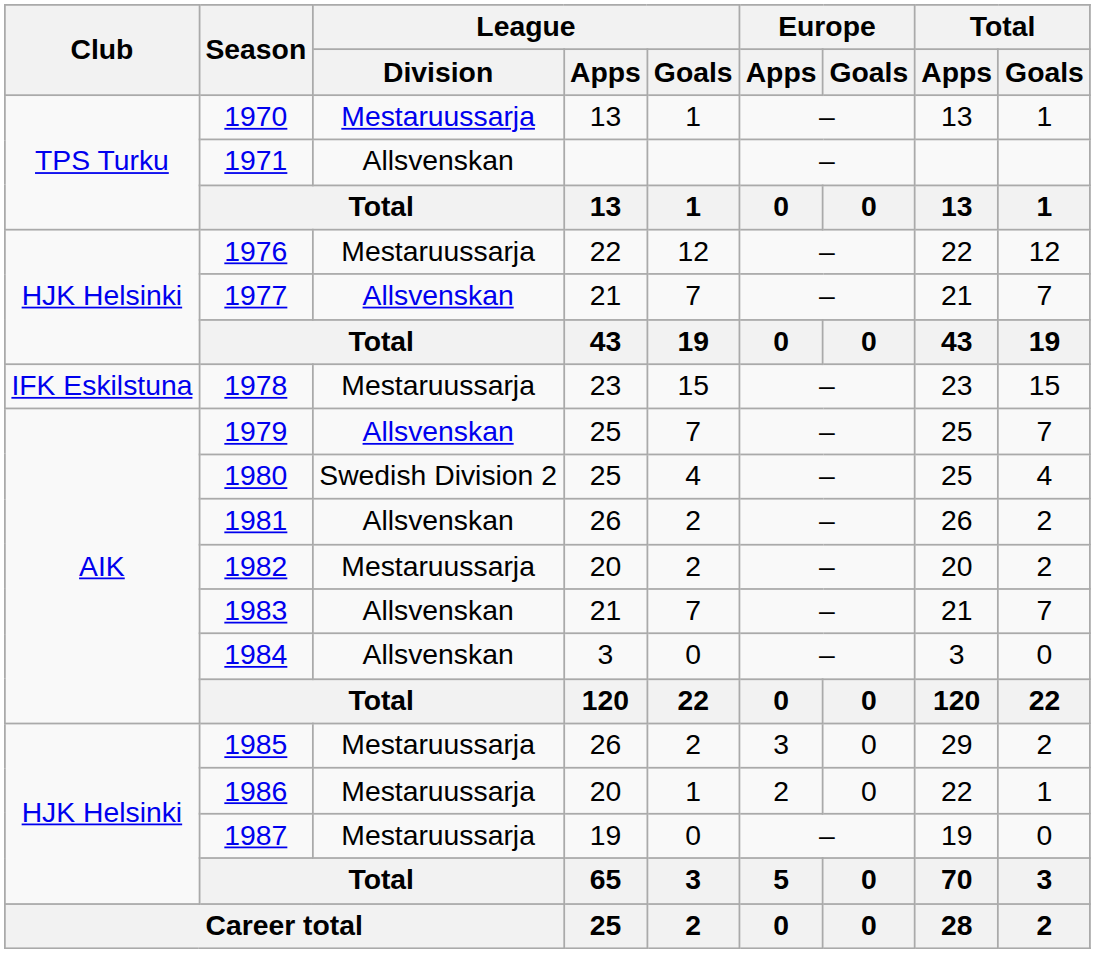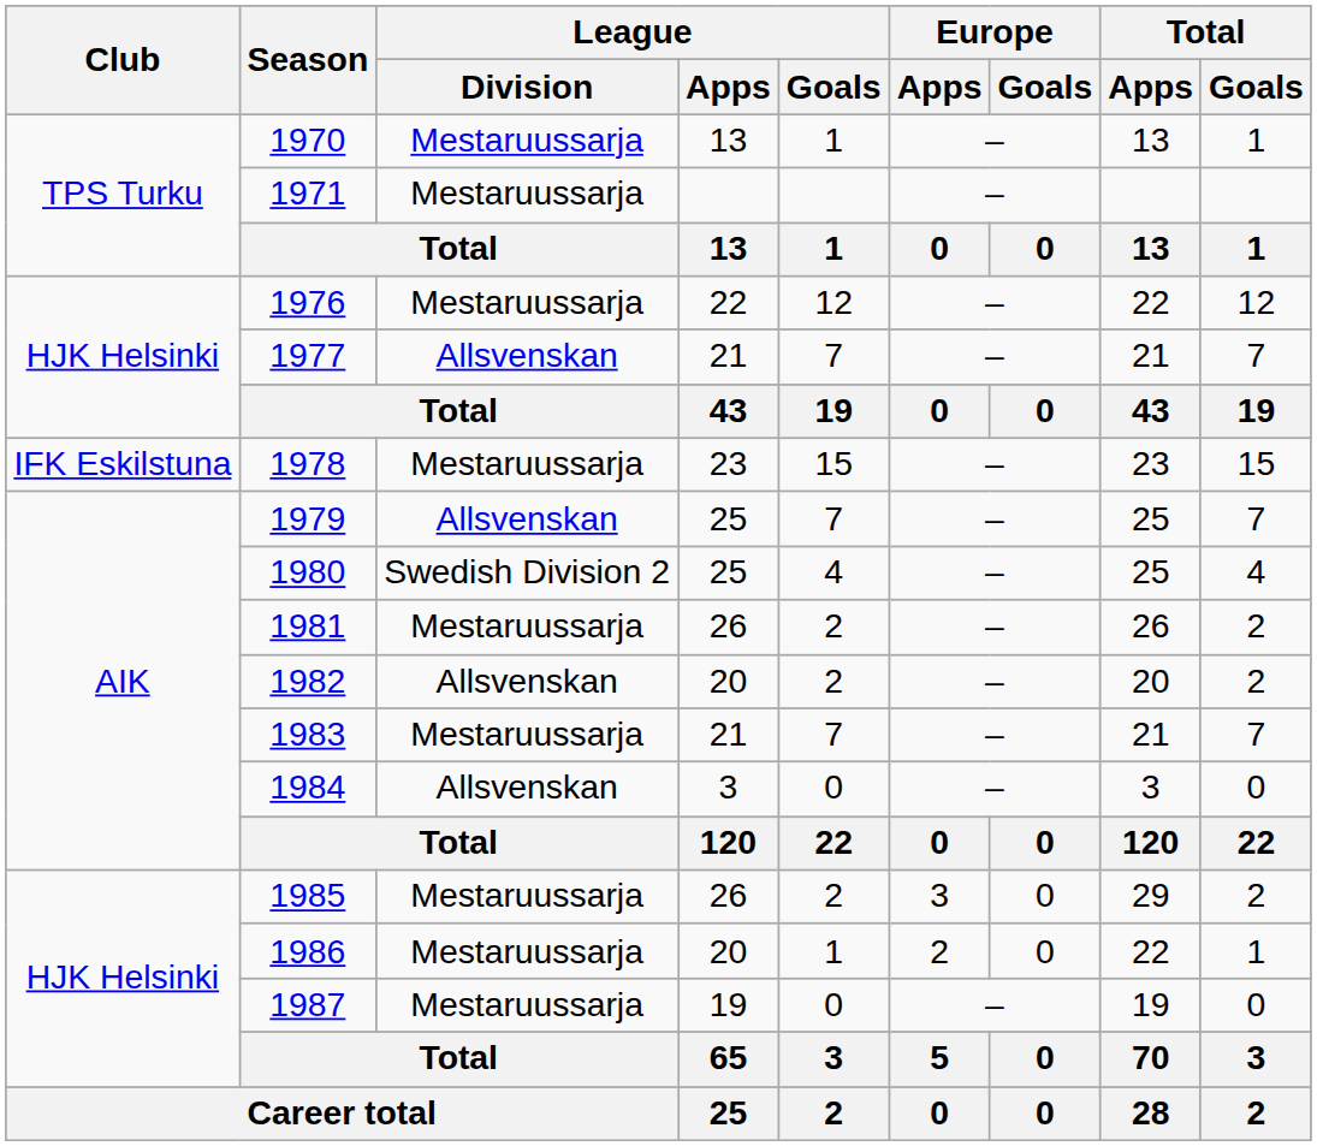1971 | League / Division: Allsvenskan -> Mestaruussarja
1981 | League / Division: Allsvenskan -> Mestaruussarja
1982 | League / Division: Mestaruussarja -> Allsvenskan
1983 | League / Division: Allsvenskan -> Mestaruussarja
